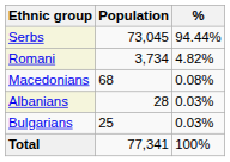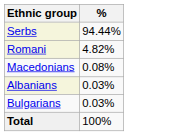- column: Population | 73,045 | 3,734 | 68 | 28 | 25 | 77,341
